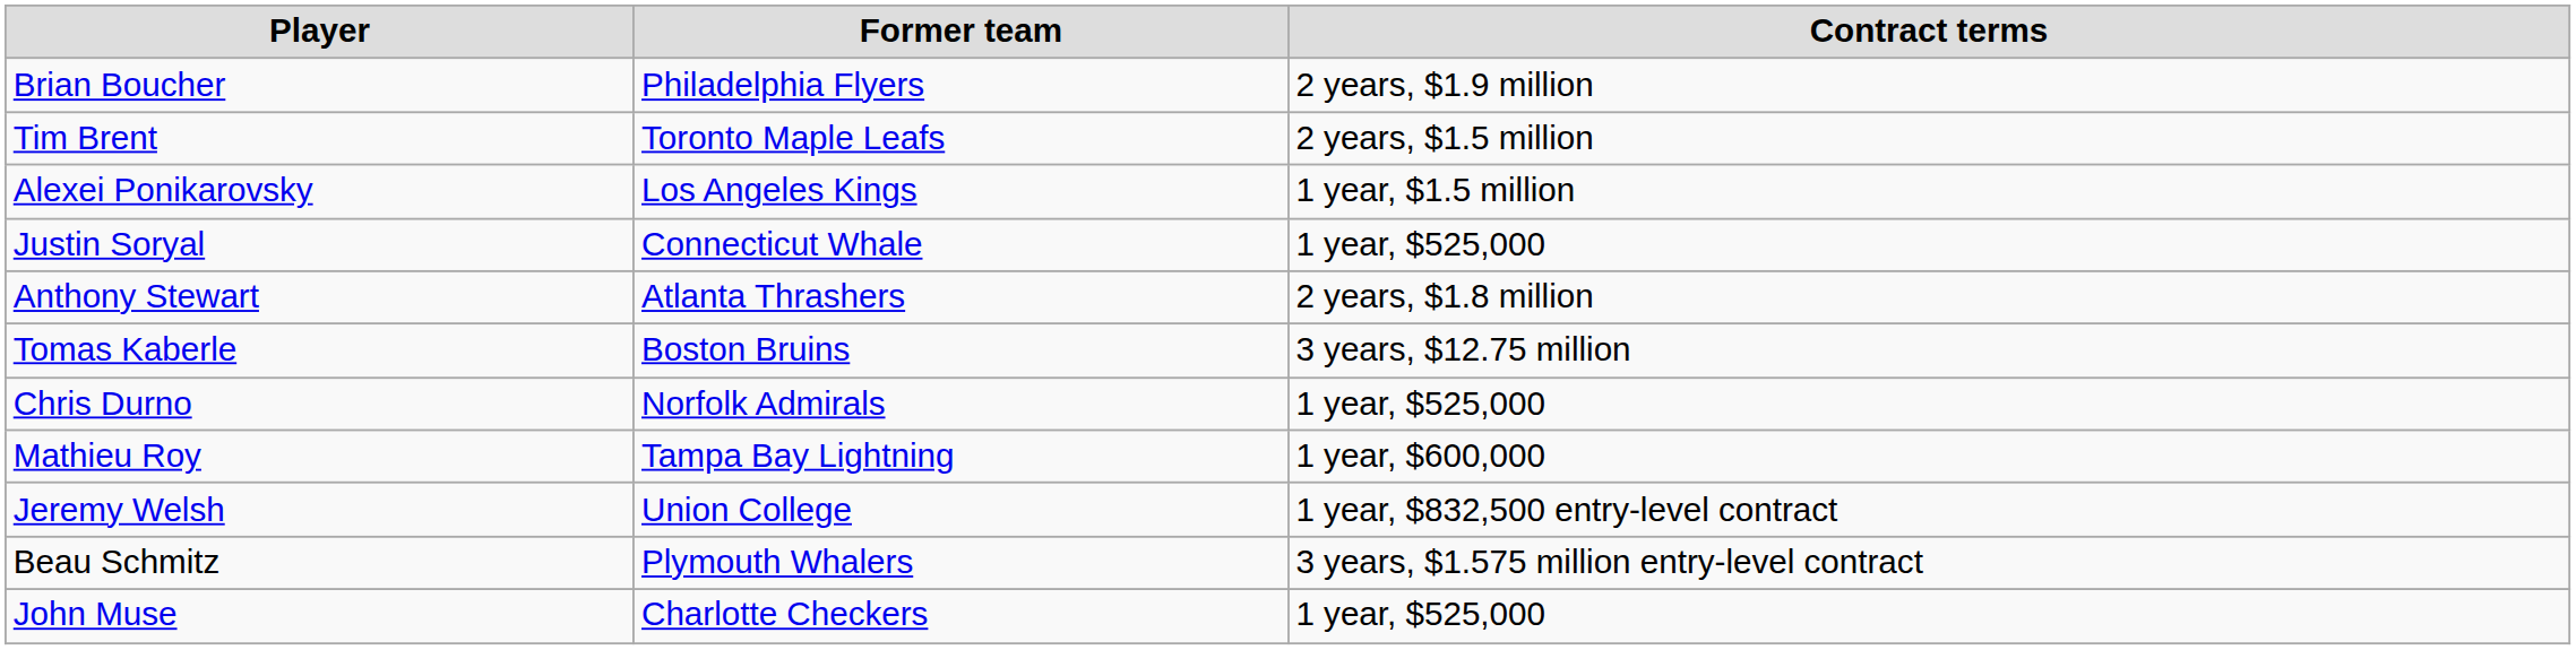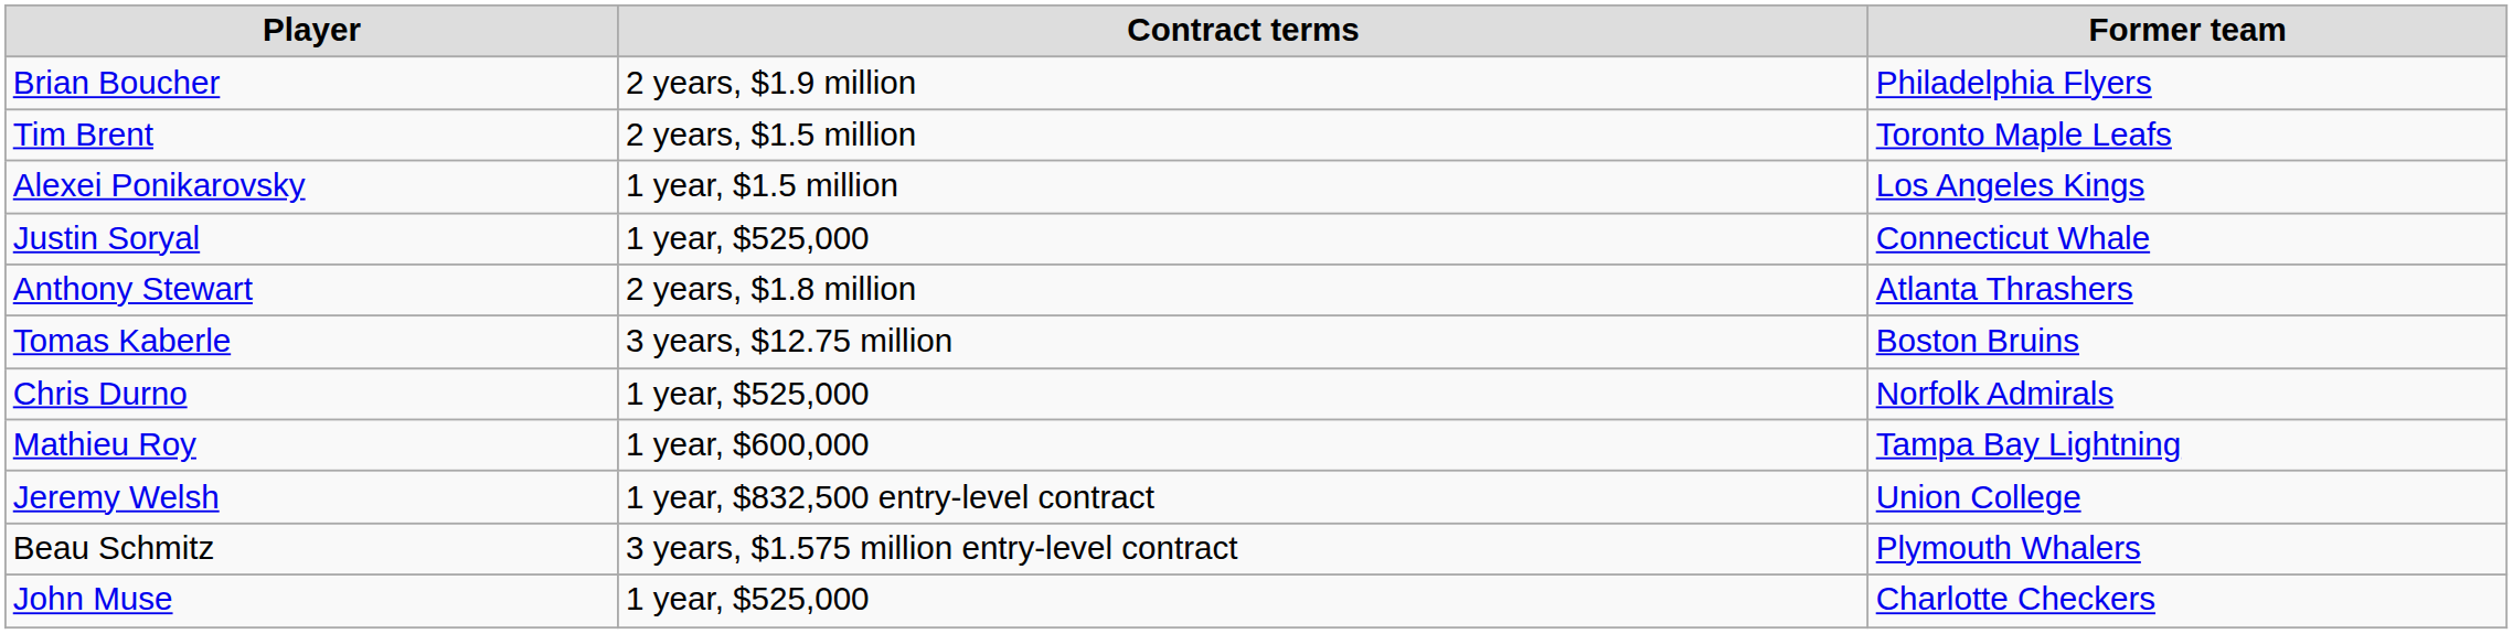columns swapped: Former team <-> Contract terms
